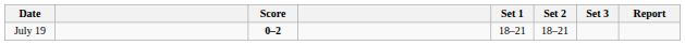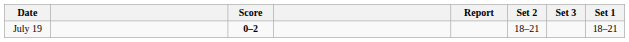columns swapped: Set 1 <-> Report
